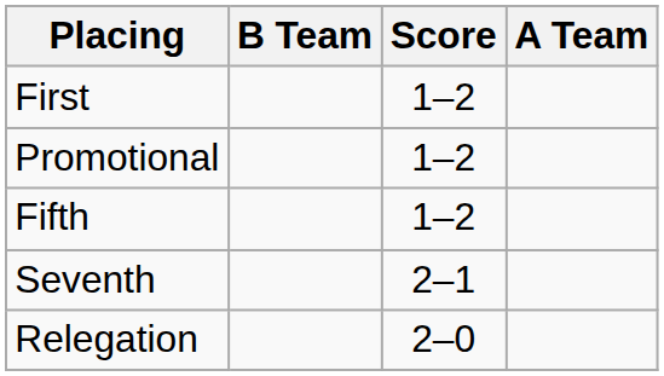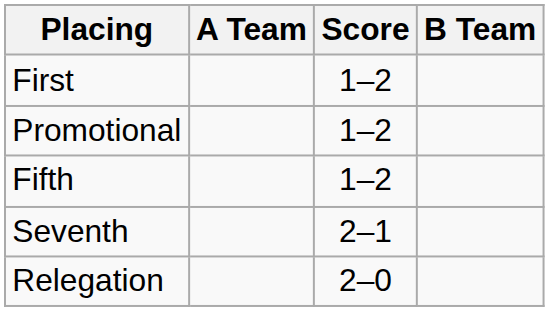columns swapped: A Team <-> B Team
